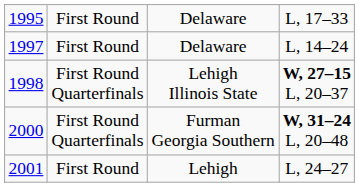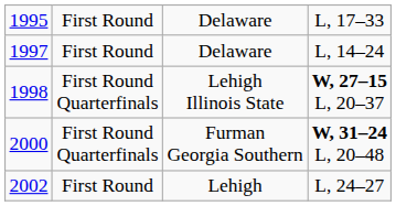Lehigh | column 1: 2001 -> 2002
